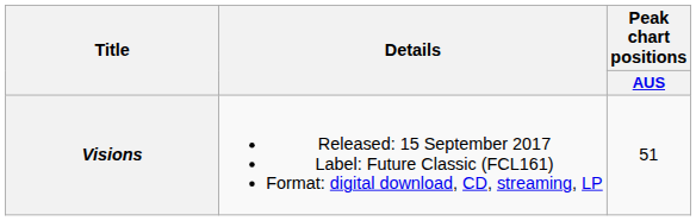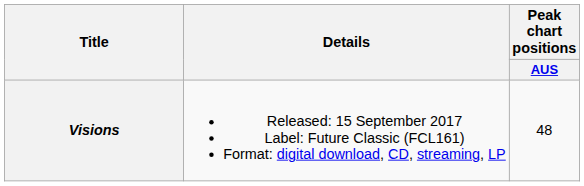Visions | Peak chart positions / AUS: 51 -> 48
